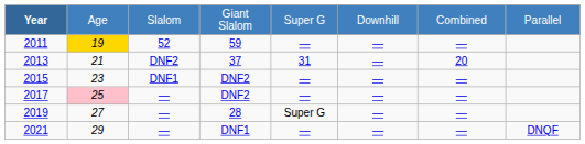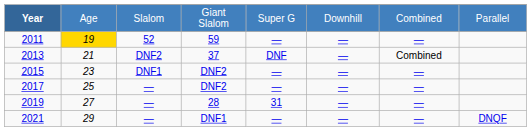2013 | column 5: 31 -> DNF
2013 | column 7: 20 -> Combined
2017 | column 2: pink background -> no background
2019 | column 5: Super G -> 31
